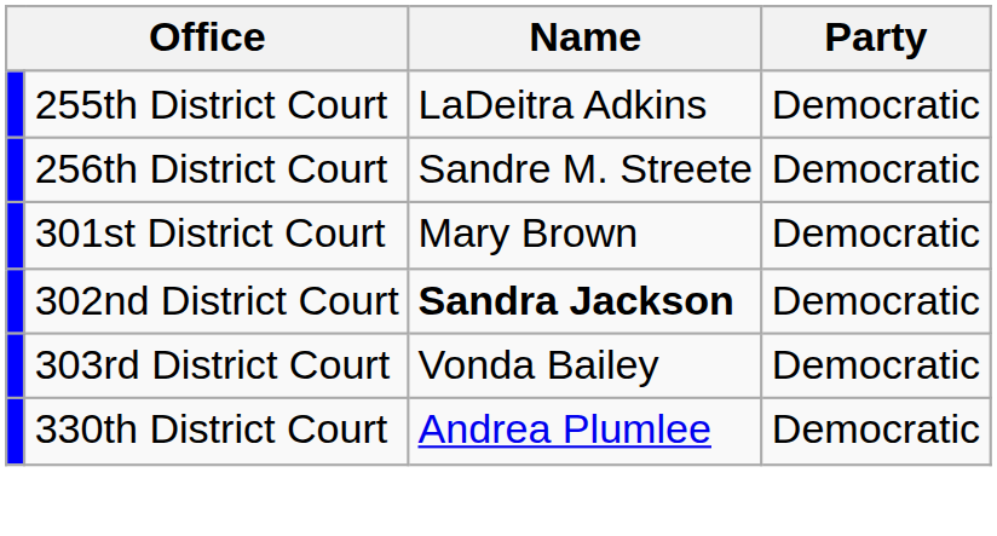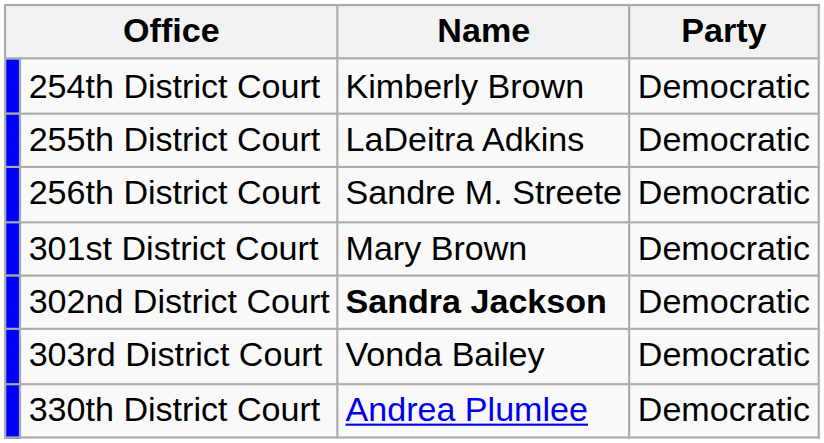+ row: 254th District Court | Kimberly Brown | Democratic
